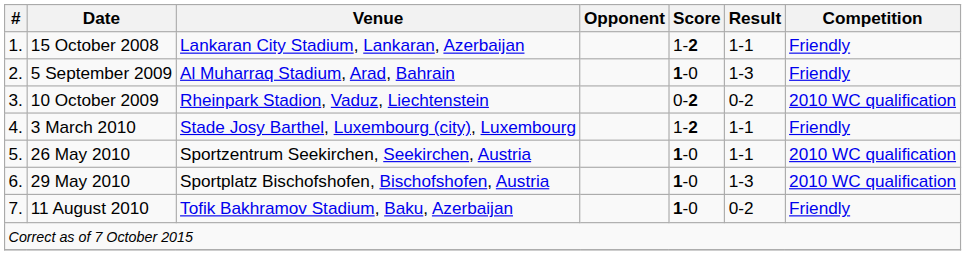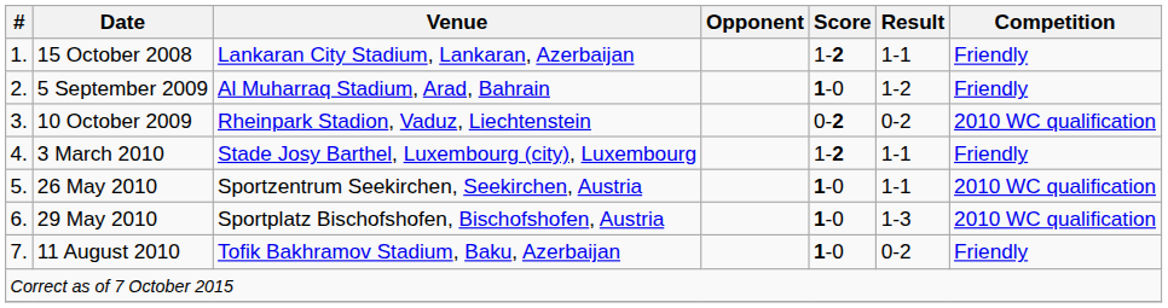5 September 2009 | Result: 1-3 -> 1-2
